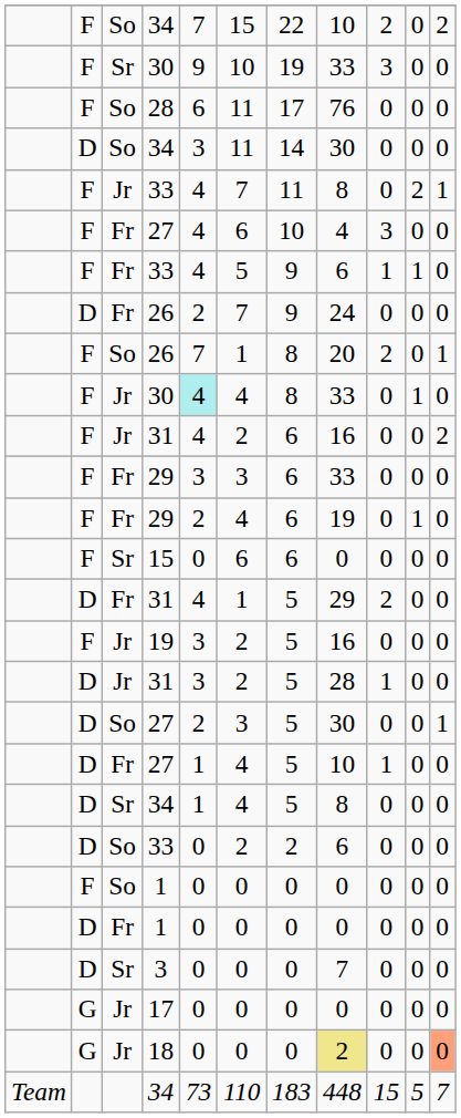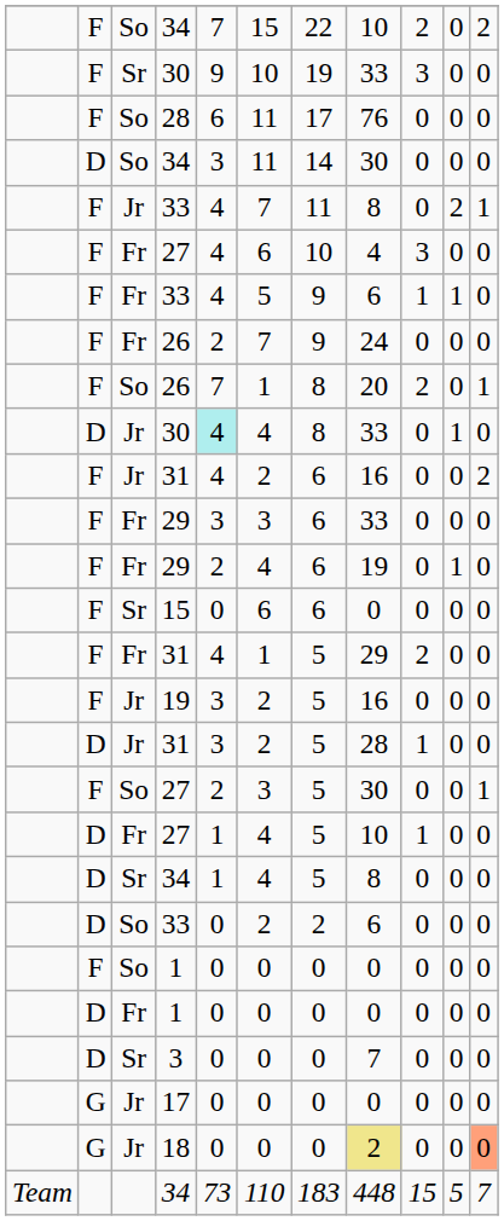Fr / 26 | column 2: D -> F
Jr / 30 | column 2: F -> D
Fr / 31 | column 2: D -> F
So / 27 | column 2: D -> F
